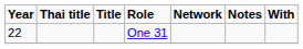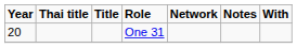One 31 | Year: 22 -> 20
